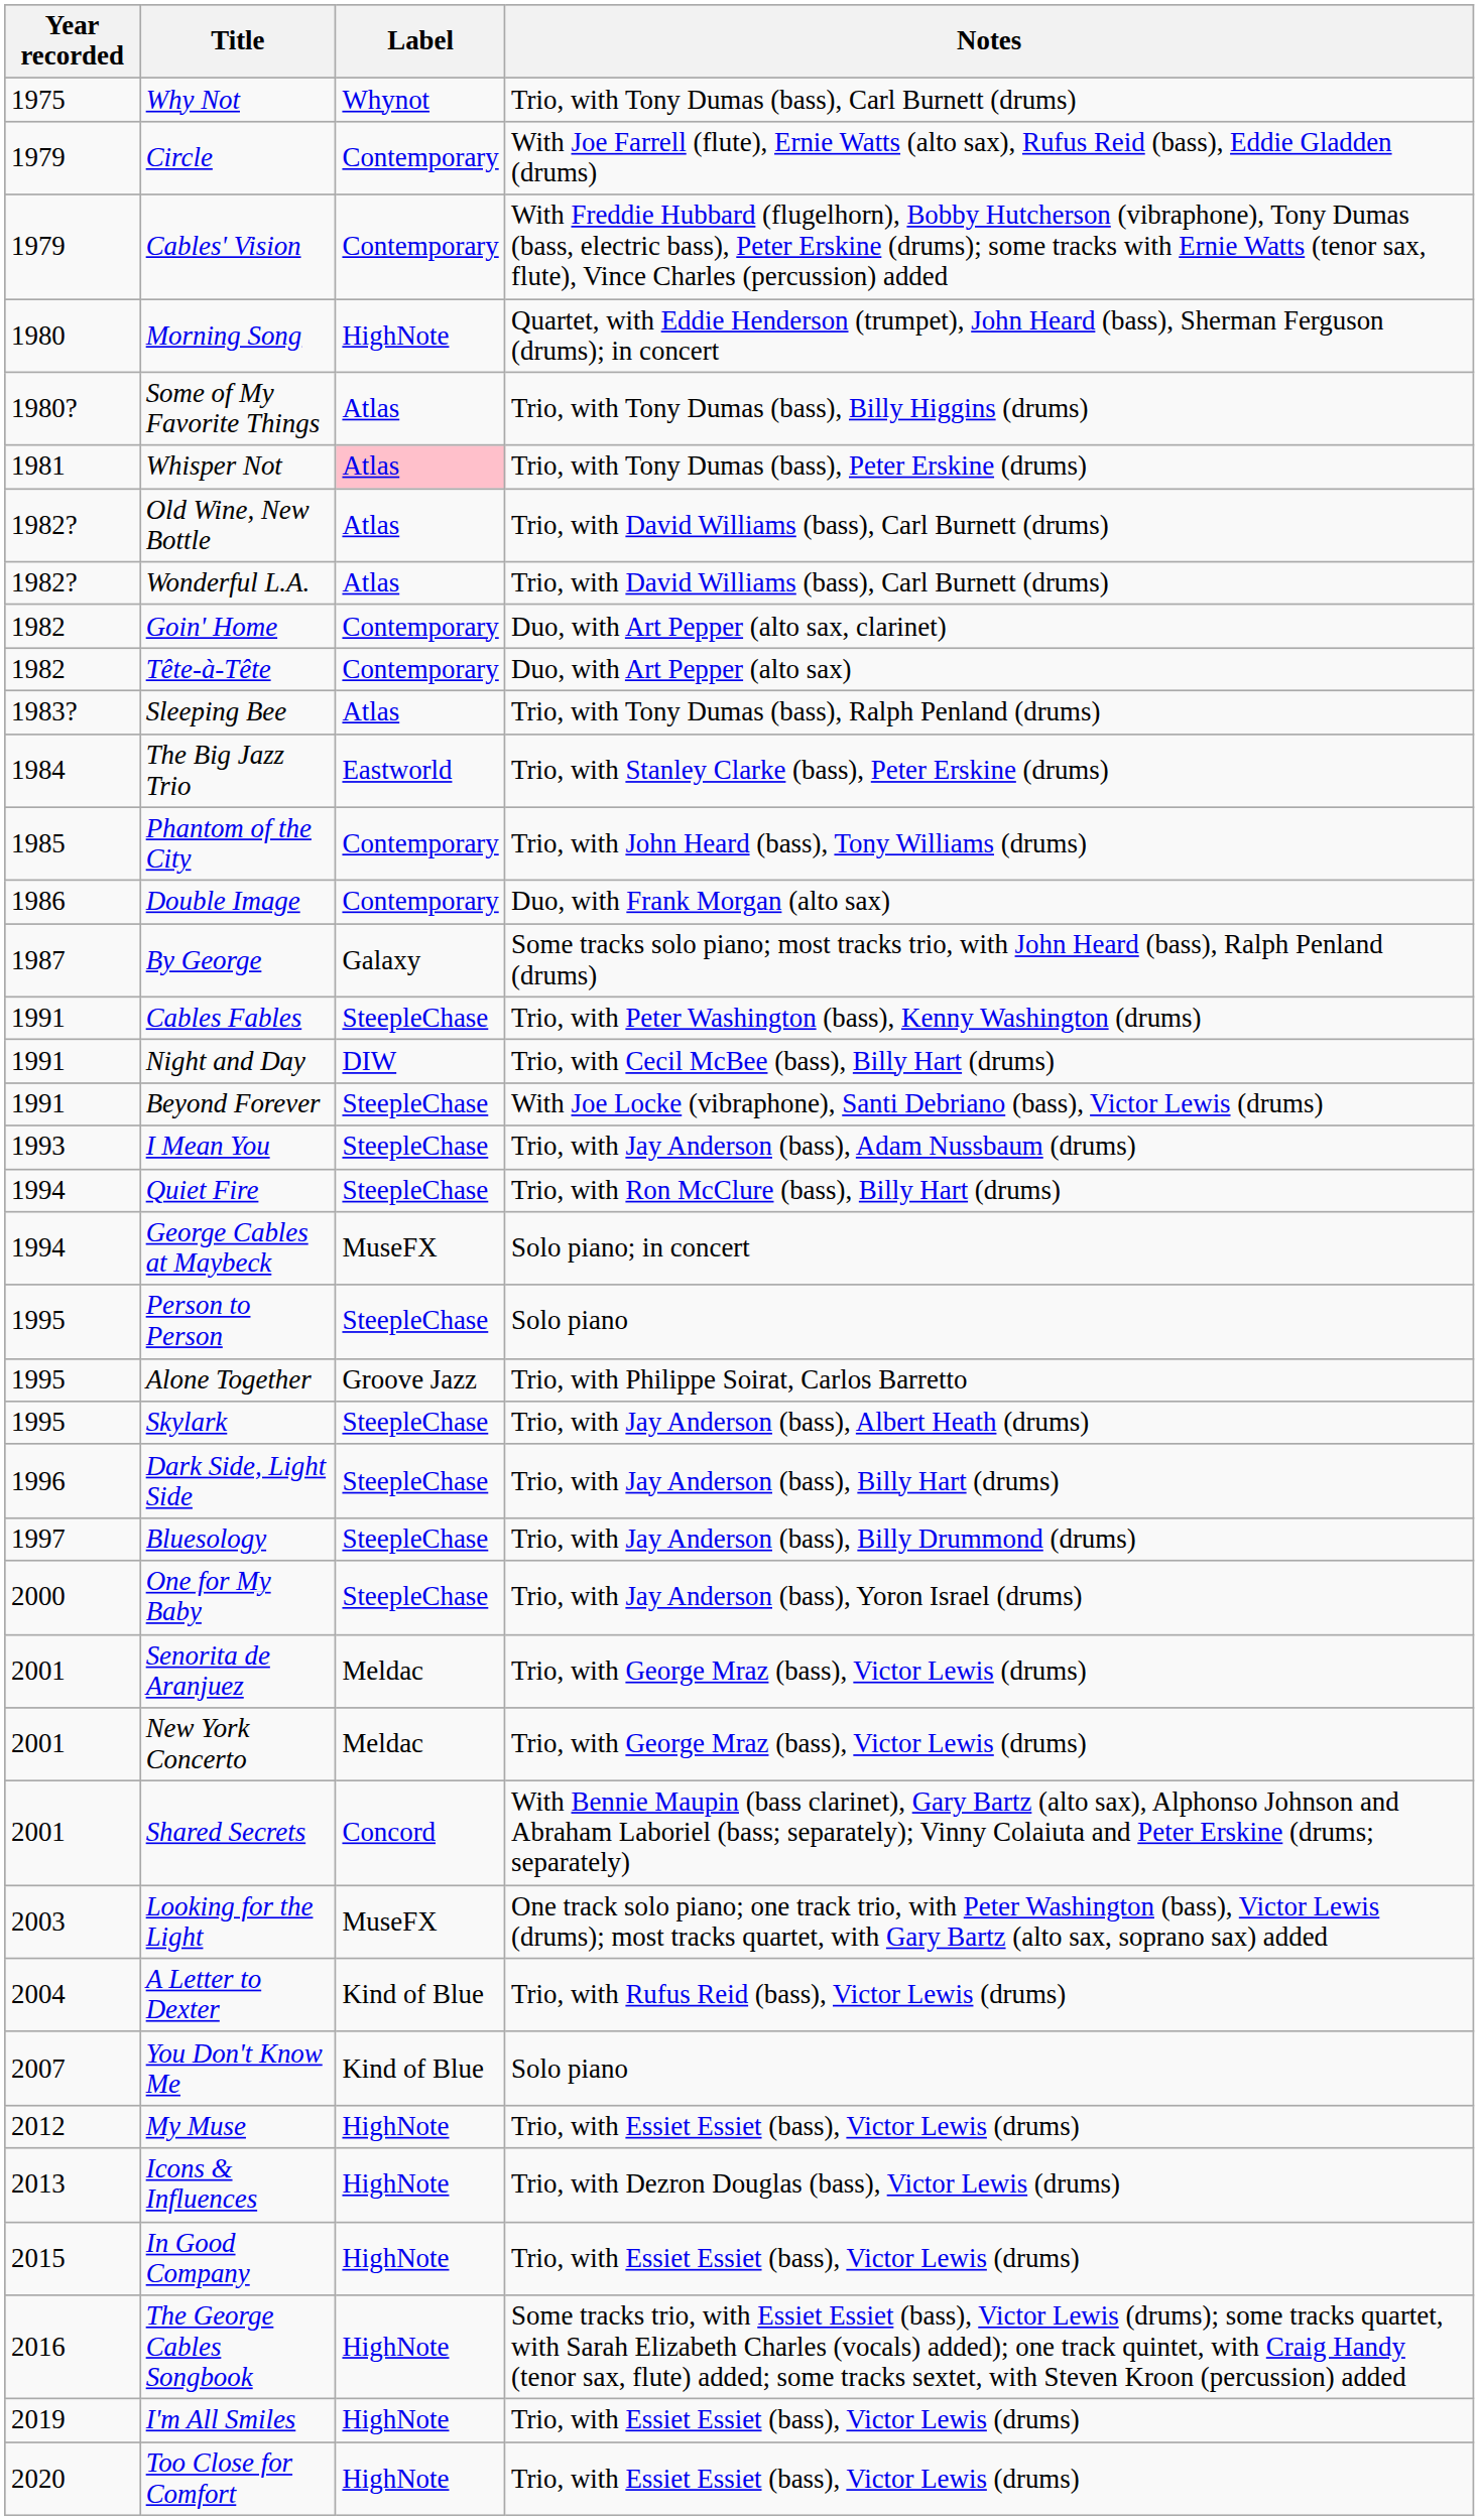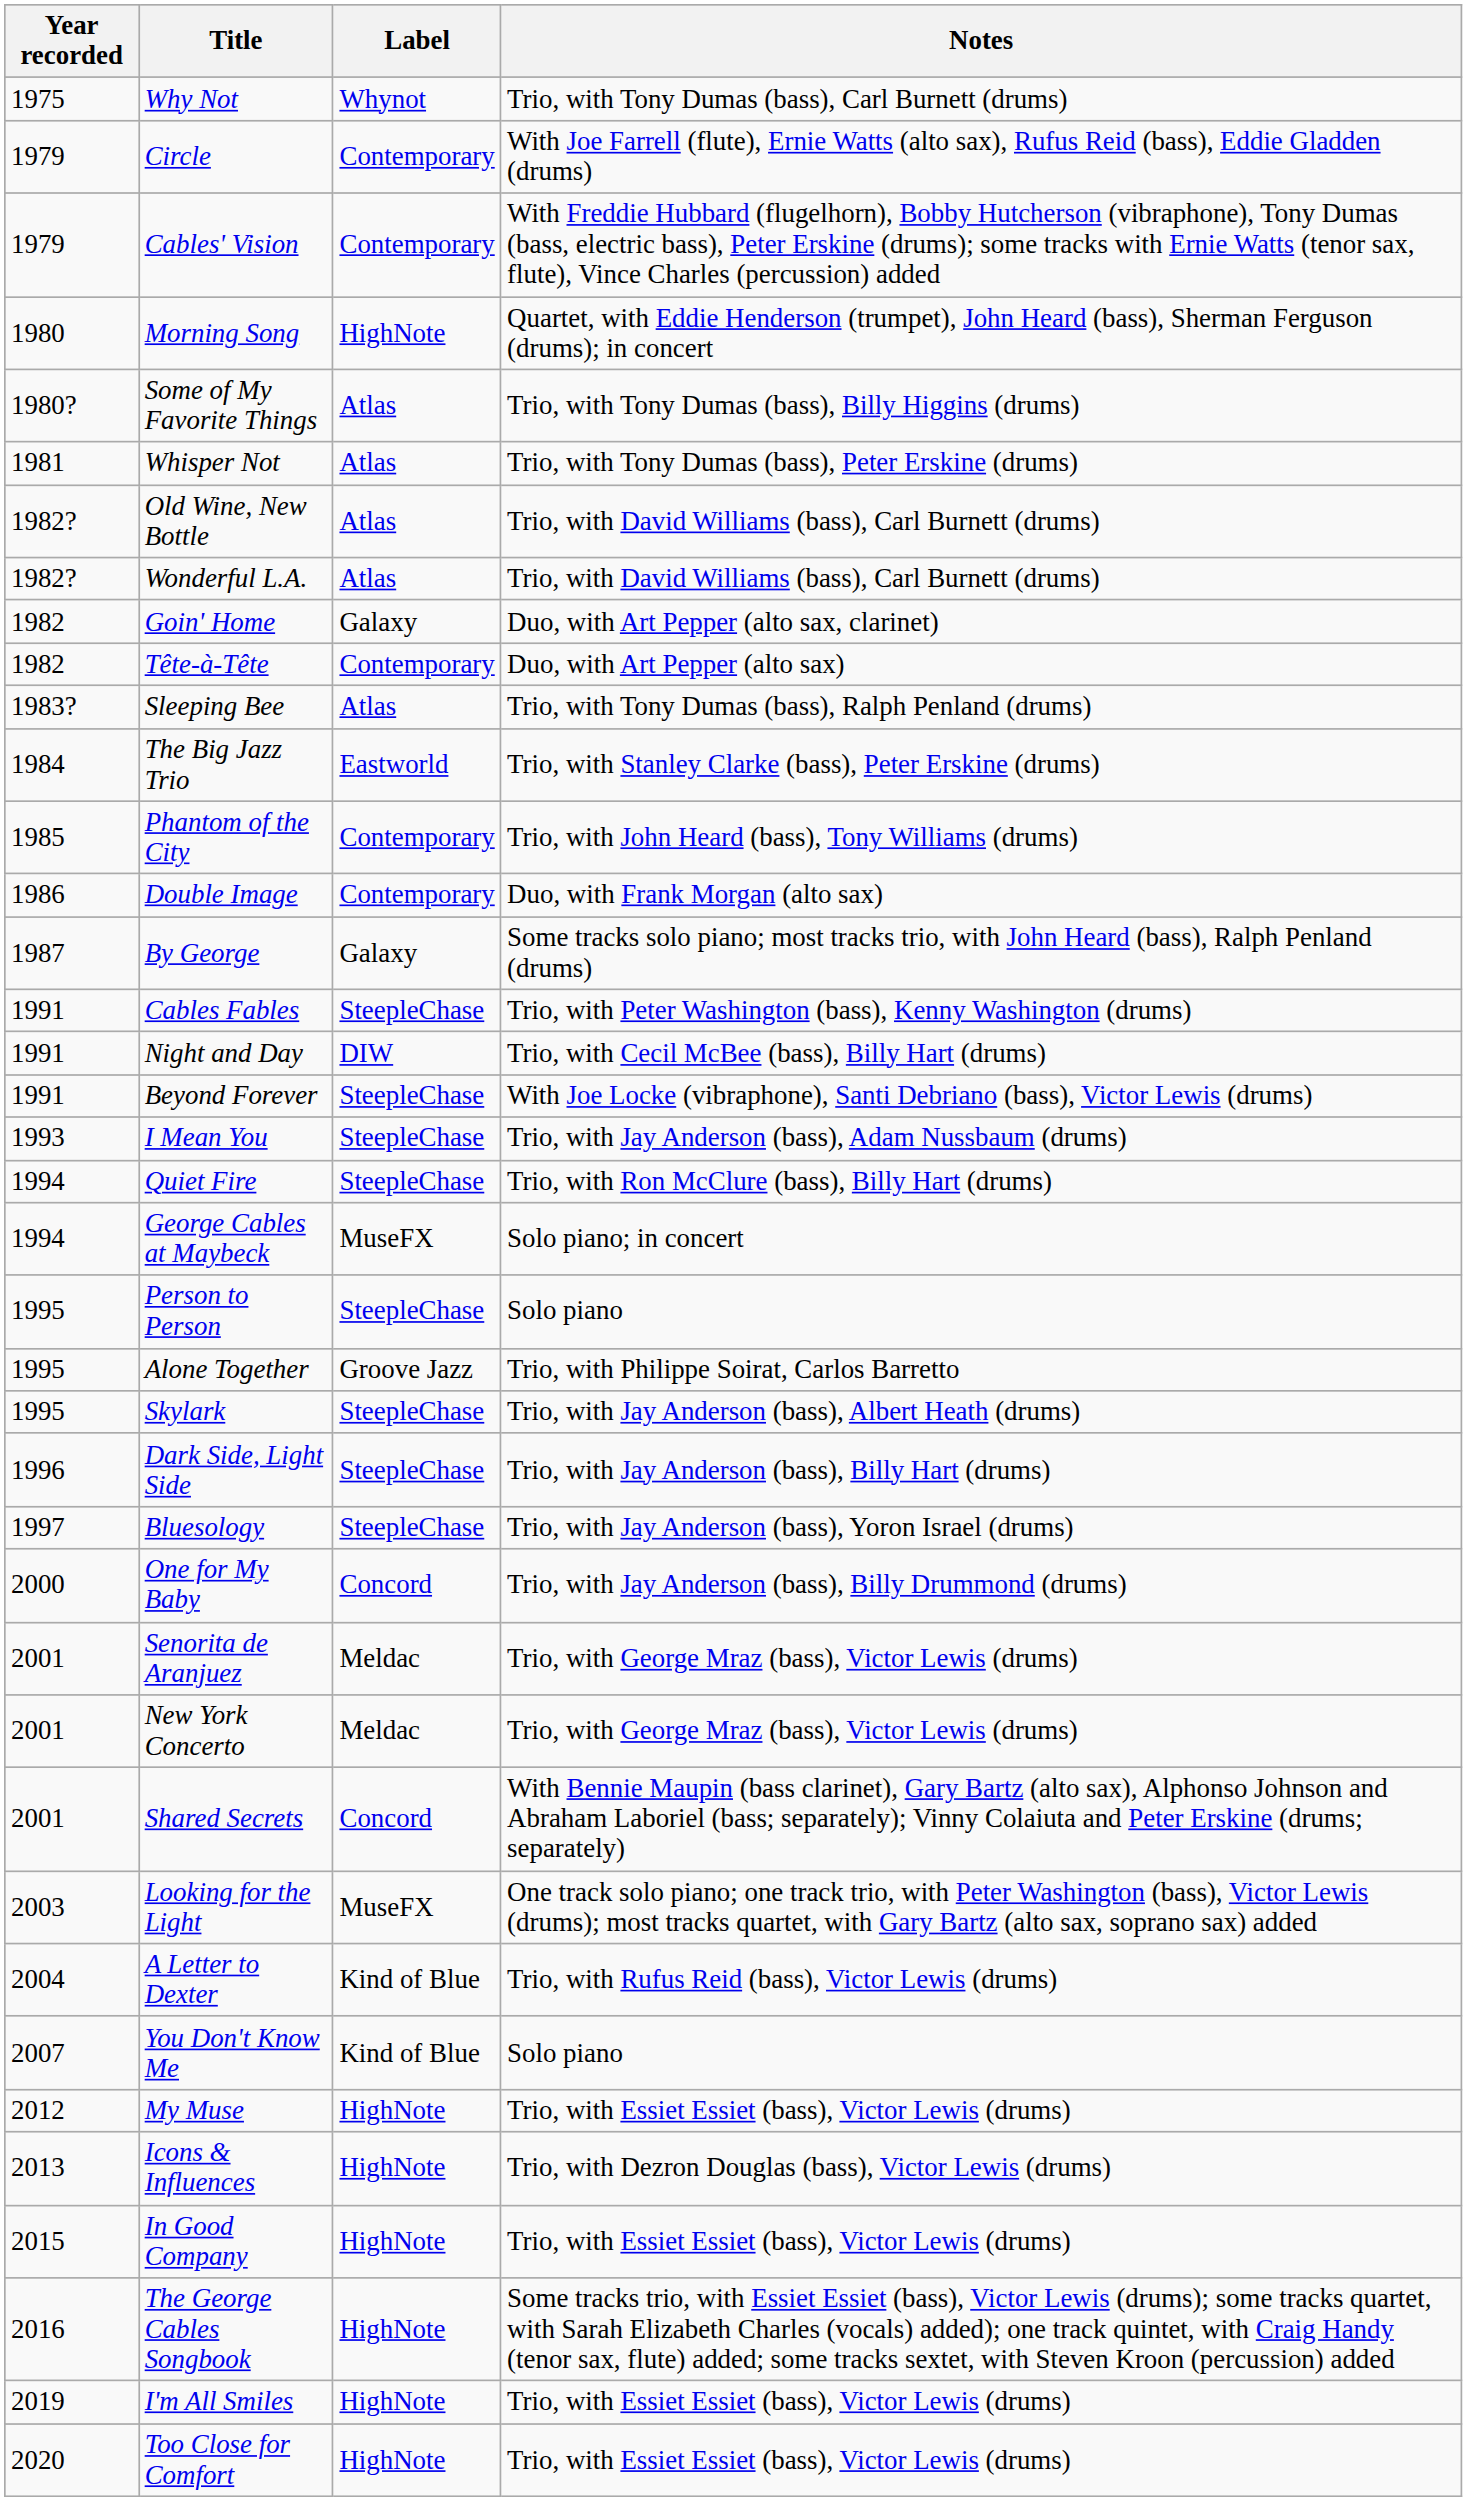Whisper Not | Label: pink background -> no background
Goin' Home | Label: Contemporary -> Galaxy
Bluesology | Notes: Trio, with Jay Anderson (bass), Billy Drummond (drums) -> Trio, with Jay Anderson (bass), Yoron Israel (drums)
One for My Baby | Label: SteepleChase -> Concord
One for My Baby | Notes: Trio, with Jay Anderson (bass), Yoron Israel (drums) -> Trio, with Jay Anderson (bass), Billy Drummond (drums)
